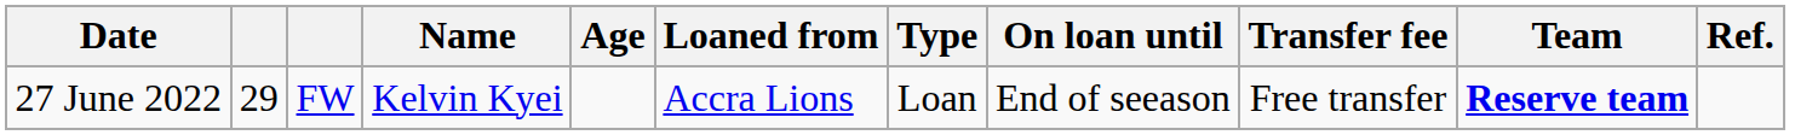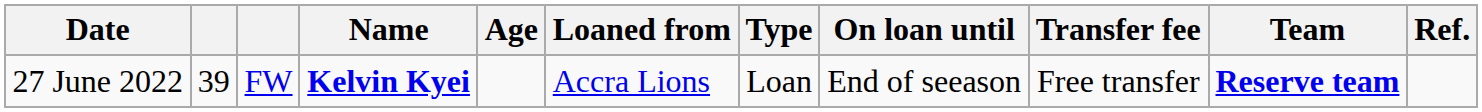27 June 2022 | column 2: 29 -> 39
27 June 2022 | Name: normal -> bold
